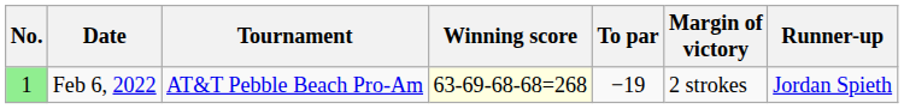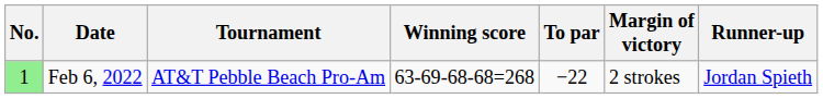Feb 6, 2022 | Winning score: lightyellow background -> no background
Feb 6, 2022 | To par: −19 -> −22
